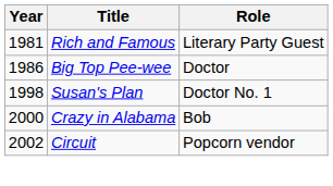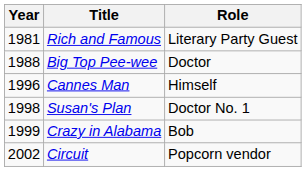Big Top Pee-wee | Year: 1986 -> 1988
+ row: 1996 | Cannes Man | Himself
Crazy in Alabama | Year: 2000 -> 1999
